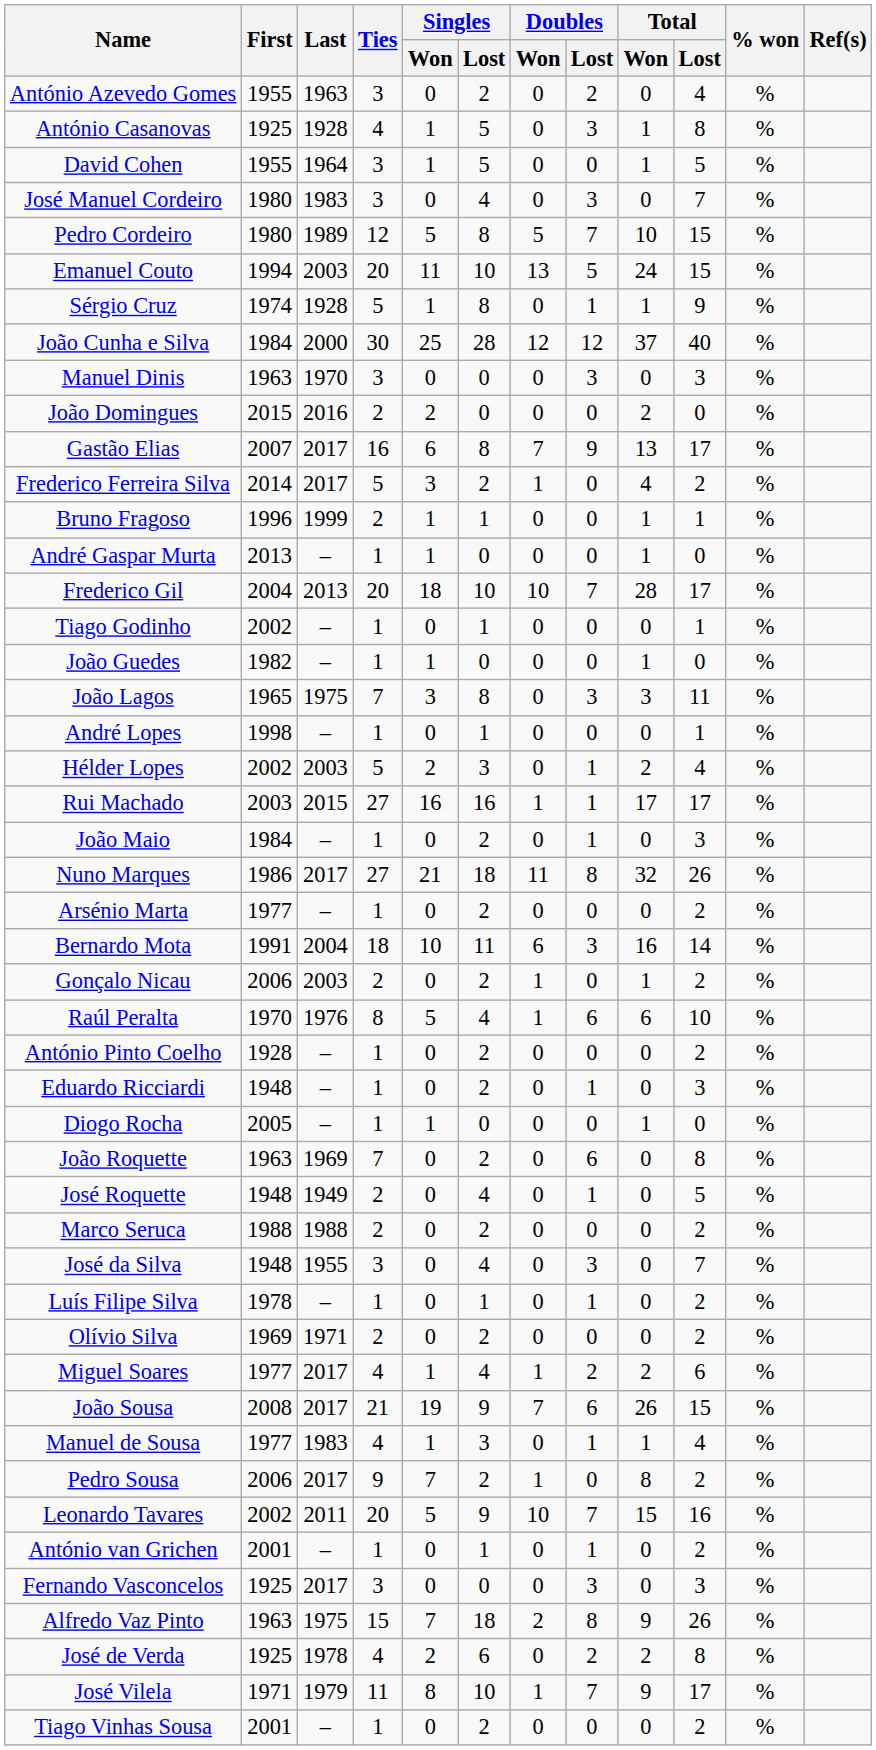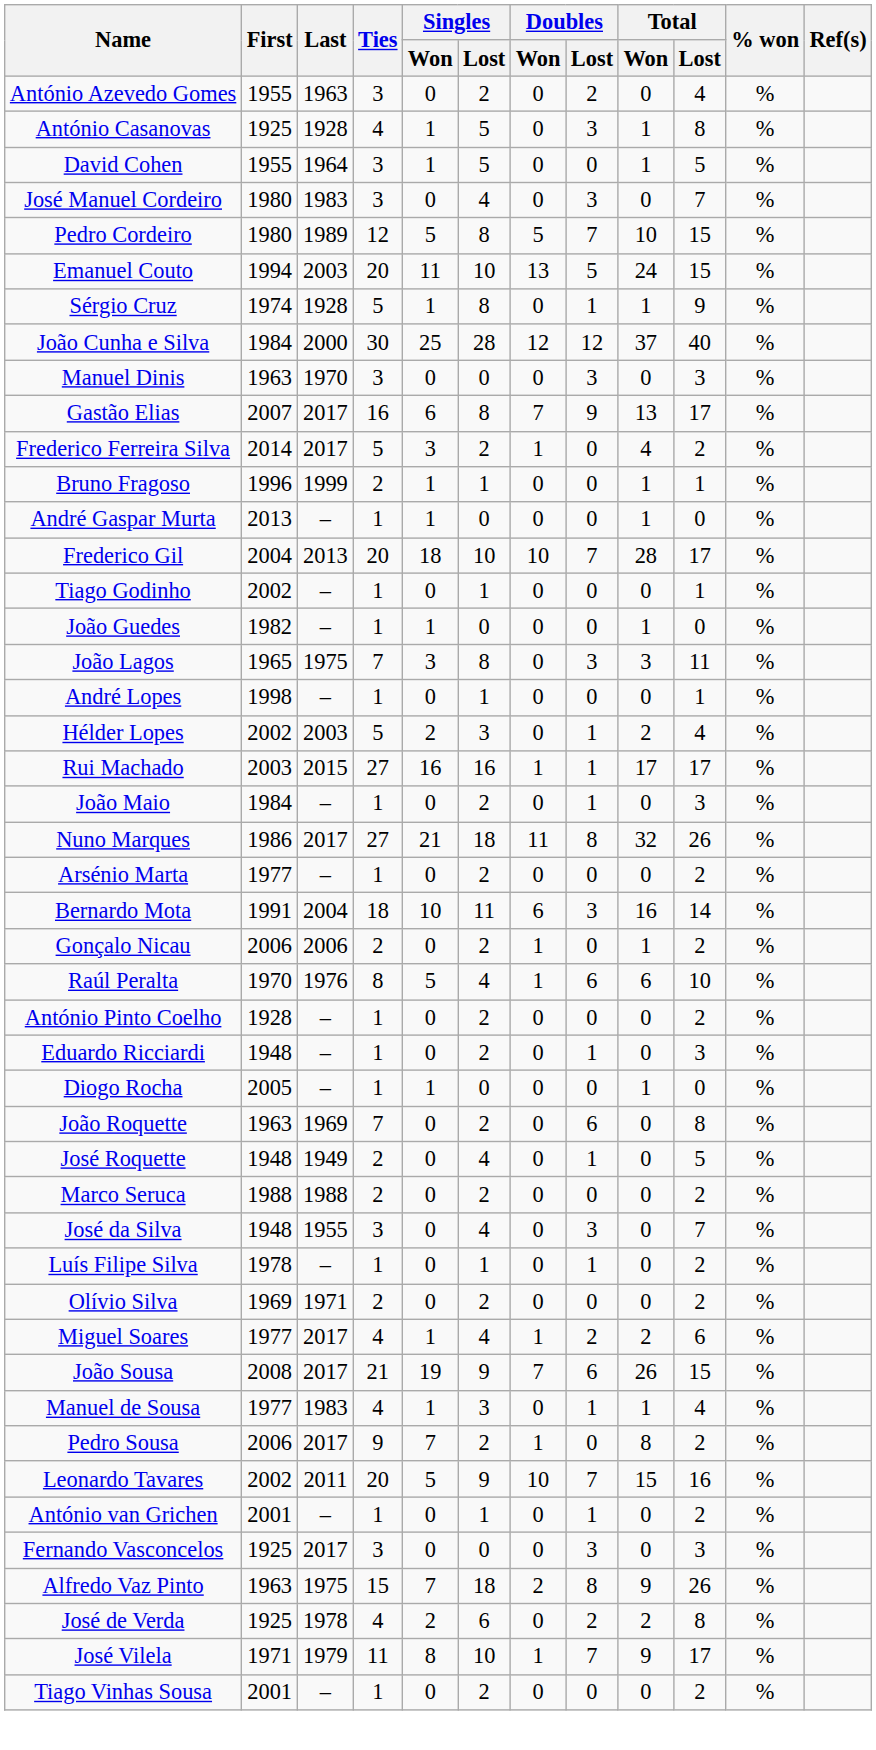- row: João Domingues | 2015 | 2016 | 2 | 2 | 0 | 0 | 0 | 2 | 0 | %
Gonçalo Nicau | Last: 2003 -> 2006
